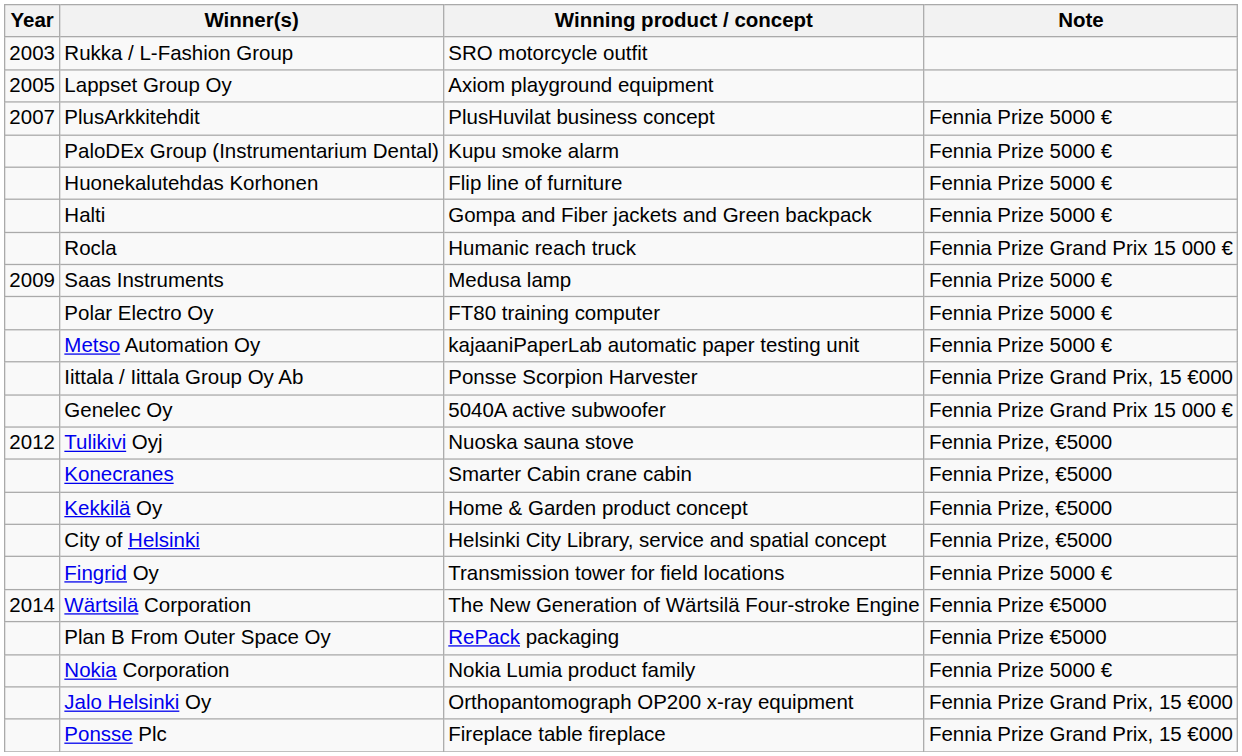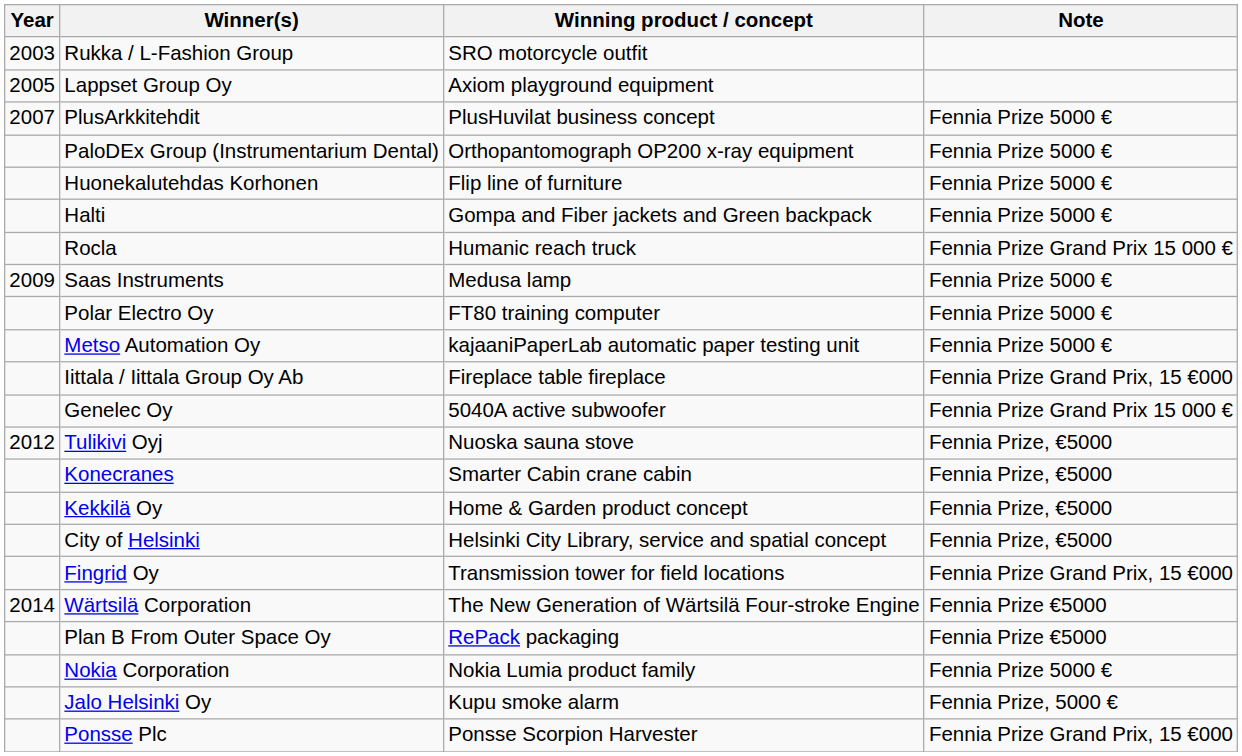PaloDEx Group (Instrumentarium Dental) | Winning product / concept: Kupu smoke alarm -> Orthopantomograph OP200 x-ray equipment
Iittala / Iittala Group Oy Ab | Winning product / concept: Ponsse Scorpion Harvester -> Fireplace table fireplace
Fingrid Oy | Note: Fennia Prize 5000 € -> Fennia Prize Grand Prix, 15 €000
Jalo Helsinki Oy | Winning product / concept: Orthopantomograph OP200 x-ray equipment -> Kupu smoke alarm
Jalo Helsinki Oy | Note: Fennia Prize Grand Prix, 15 €000 -> Fennia Prize, 5000 €
Ponsse Plc | Winning product / concept: Fireplace table fireplace -> Ponsse Scorpion Harvester
